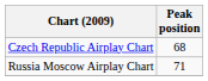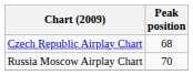Russia Moscow Airplay Chart | Peak position: 71 -> 70
